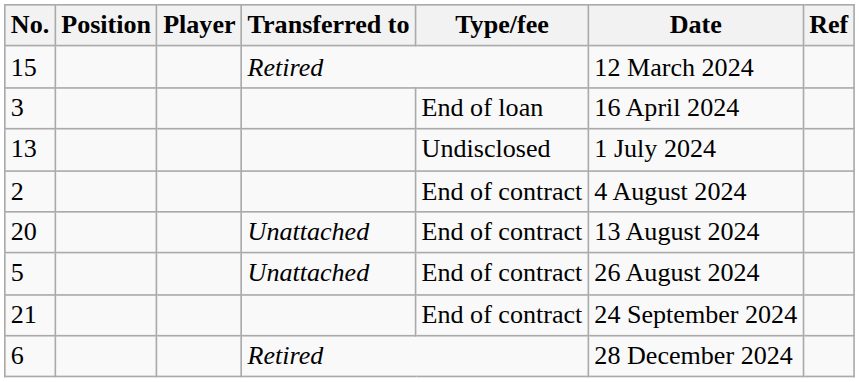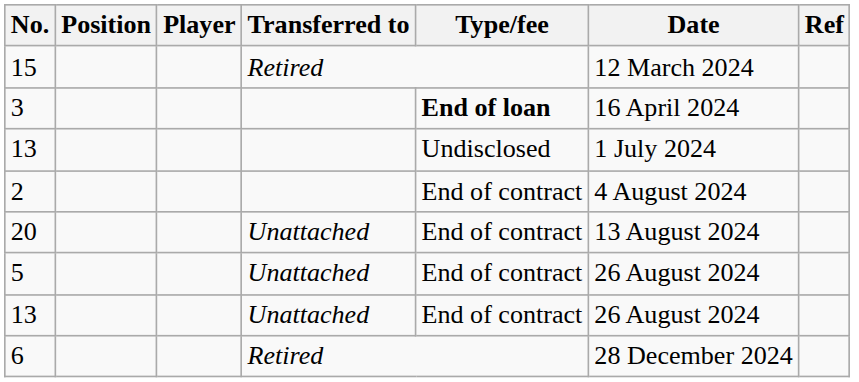3 | Type/fee: normal -> bold
+ row: 13 | Unattached | End of contract | 26 August 2024
- row: 21 | End of contract | 24 September 2024
